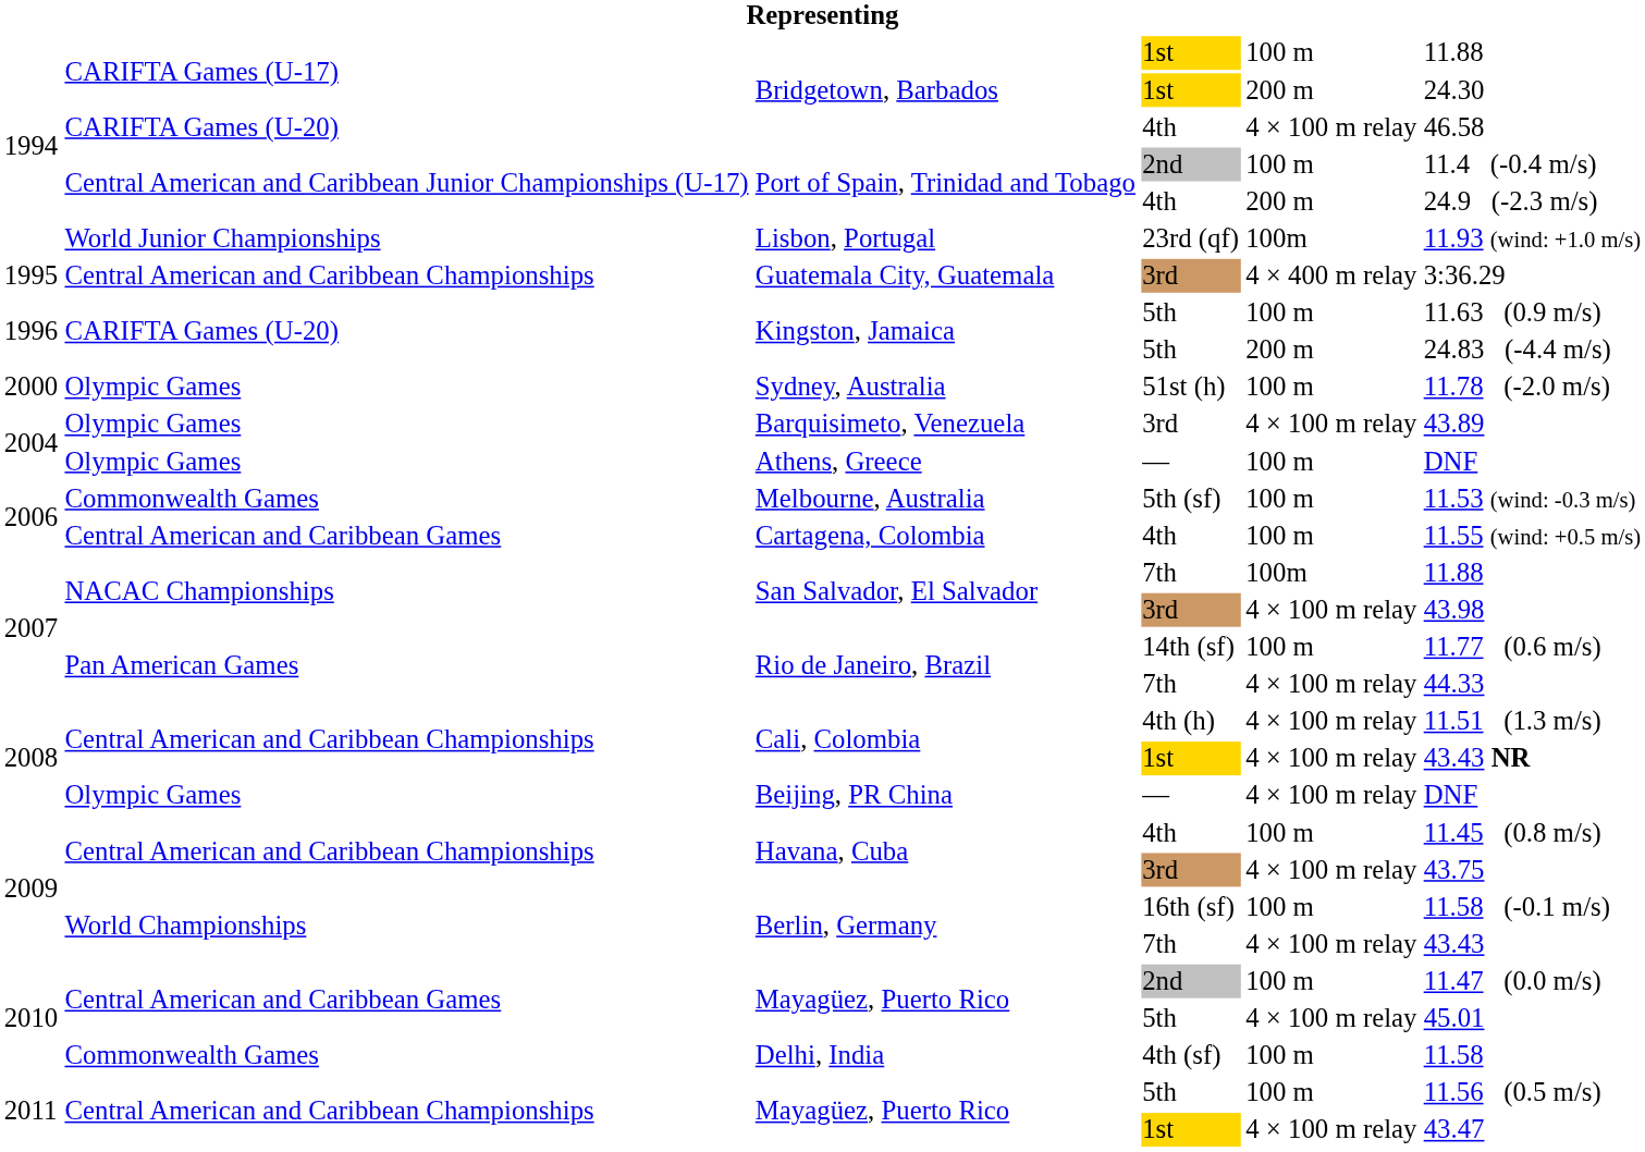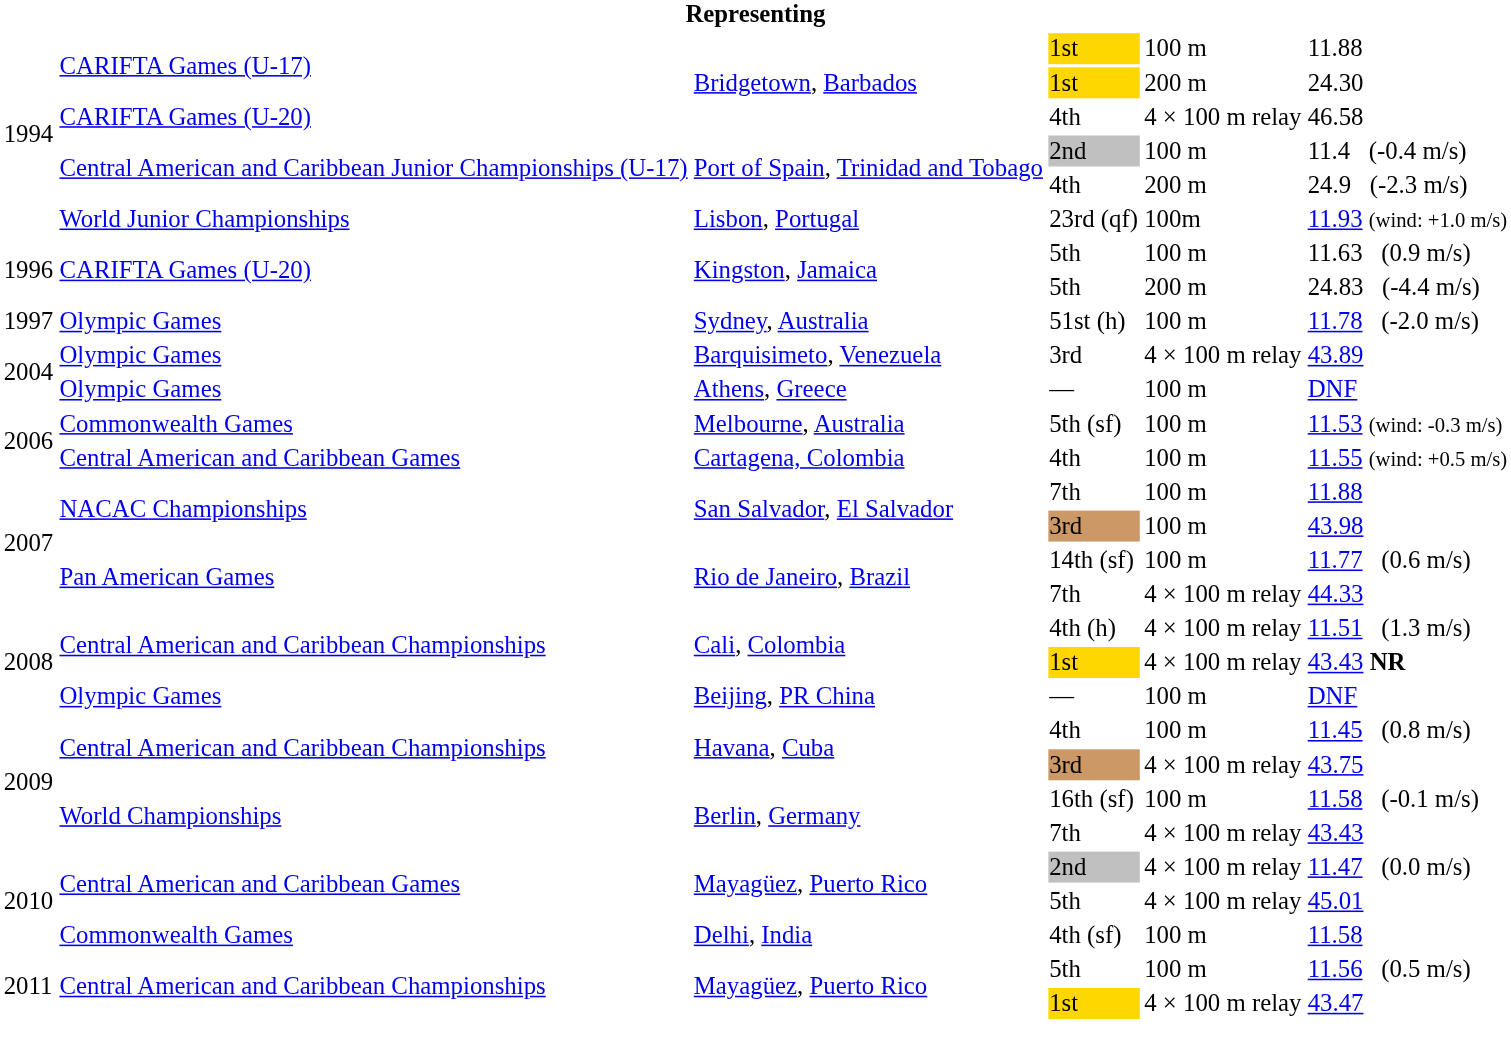- row: 1995 | Central American and Caribbean Championships | Guatemala City, Guatemala | 3rd | 4 × 400 m relay | 3:36.29
Sydney, Australia | column 1: 2000 -> 1997
San Salvador, El Salvador / 7th | column 5: 100m -> 100 m
San Salvador, El Salvador / 3rd | column 5: 4 × 100 m relay -> 100 m
Beijing, PR China | column 5: 4 × 100 m relay -> 100 m
Mayagüez, Puerto Rico / 2nd | column 5: 100 m -> 4 × 100 m relay
